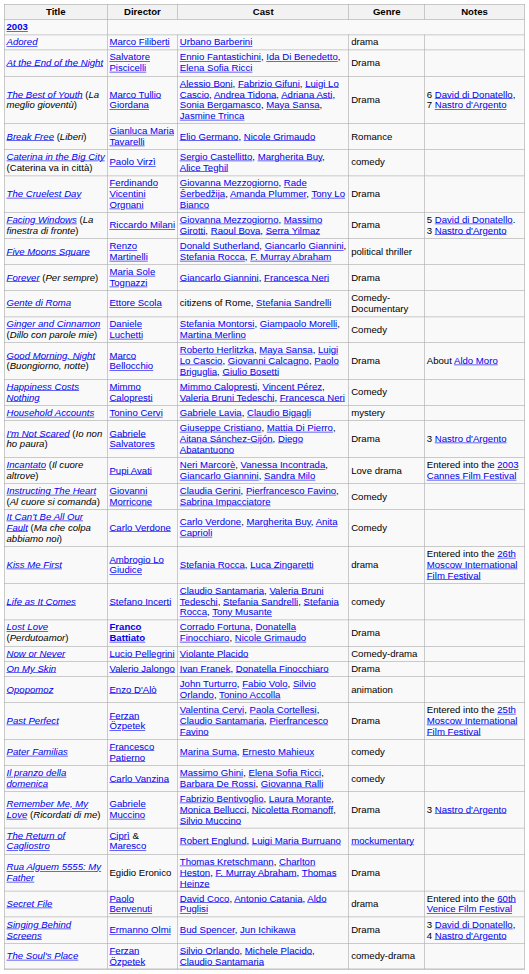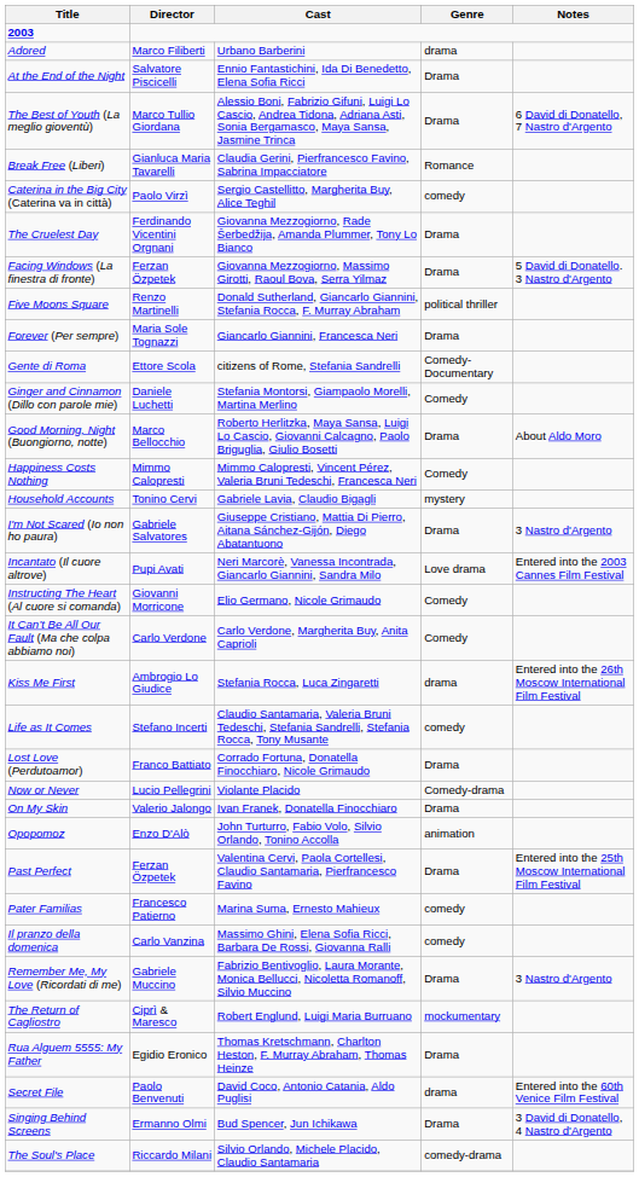Break Free (Liberi) | Cast: Elio Germano, Nicole Grimaudo -> Claudia Gerini, Pierfrancesco Favino, Sabrina Impacciatore
Facing Windows (La finestra di fronte) | Director: Riccardo Milani -> Ferzan Özpetek
Instructing The Heart (Al cuore si comanda) | Cast: Claudia Gerini, Pierfrancesco Favino, Sabrina Impacciatore -> Elio Germano, Nicole Grimaudo
Lost Love (Perdutoamor) | Director: bold -> normal
The Soul's Place | Director: Ferzan Özpetek -> Riccardo Milani
